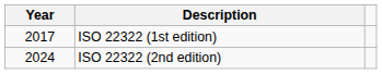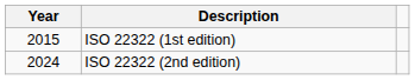ISO 22322 (1st edition) | Year: 2017 -> 2015
